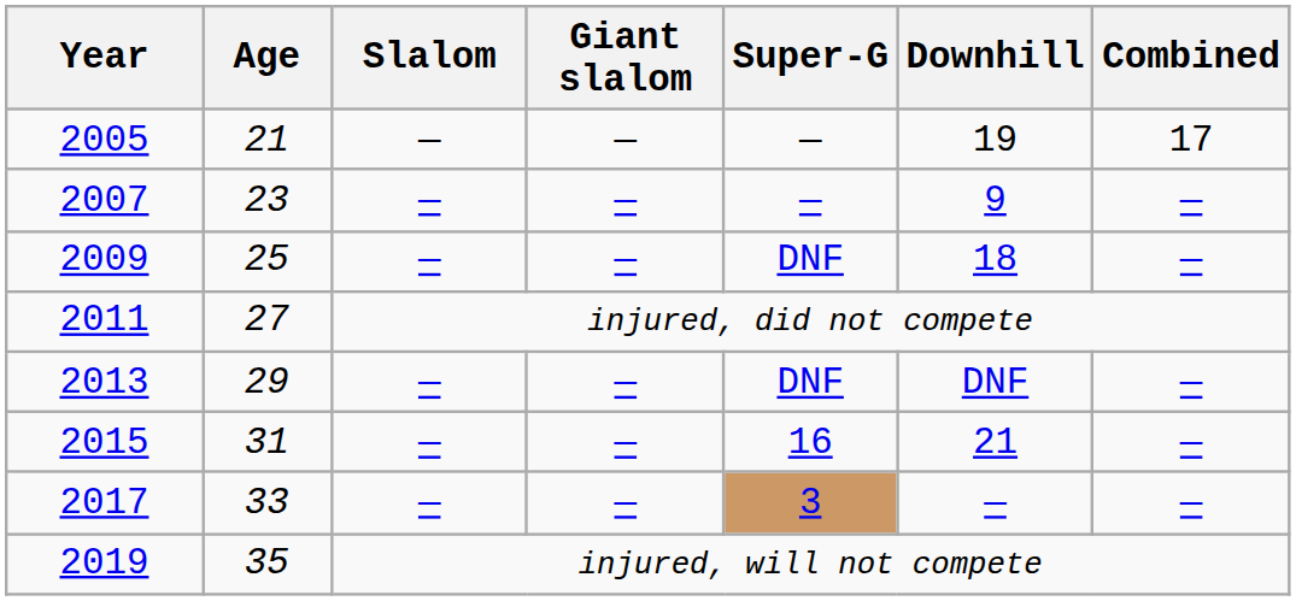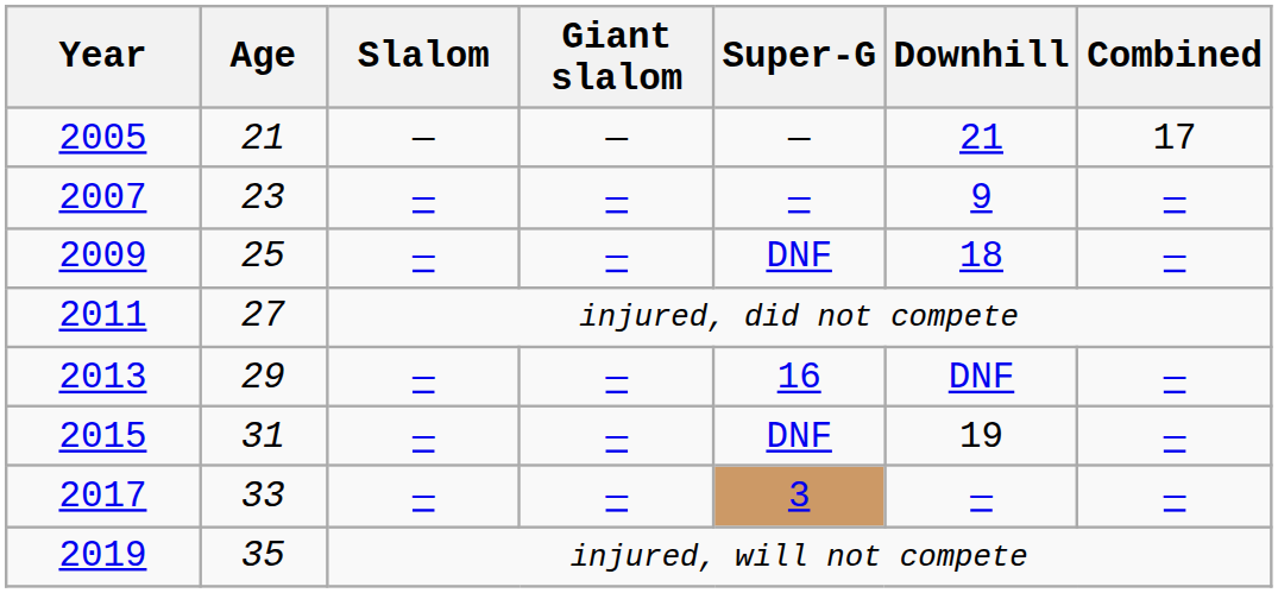2005 | Downhill: 19 -> 21
2013 | Super-G: DNF -> 16
2015 | Super-G: 16 -> DNF
2015 | Downhill: 21 -> 19
